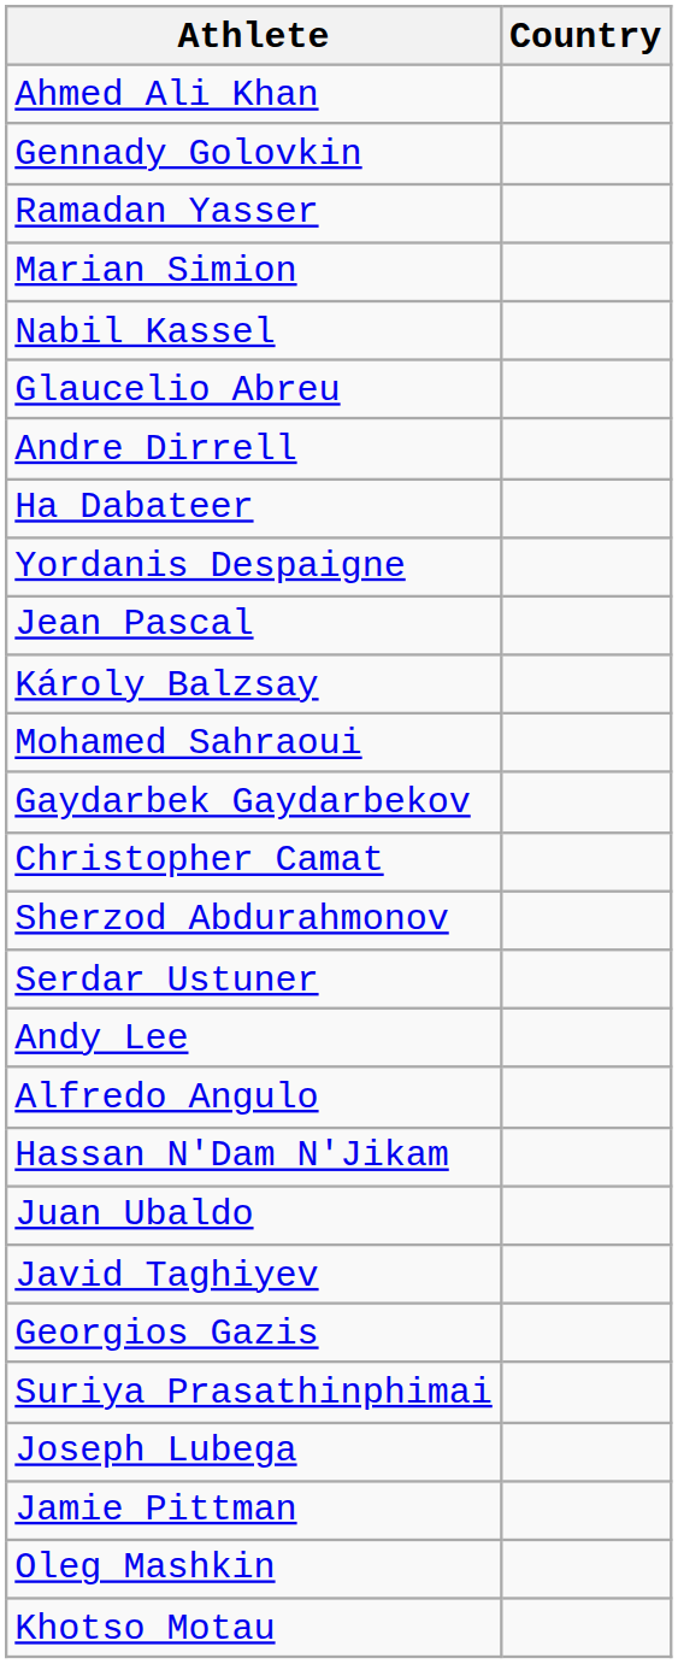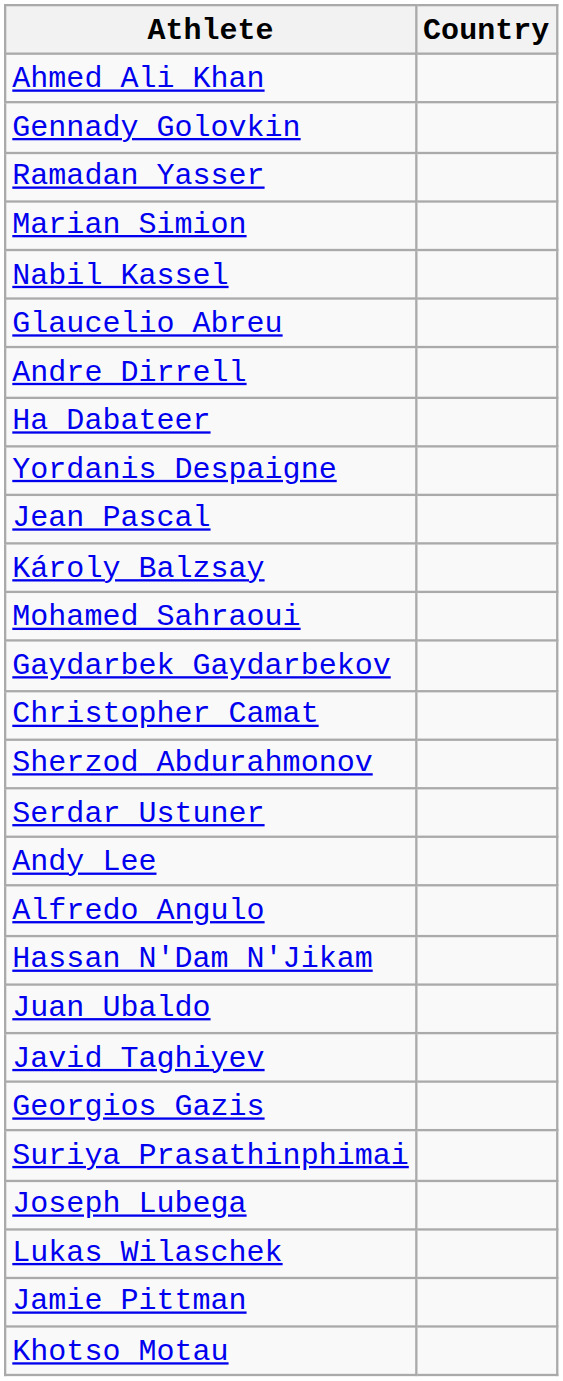+ row: Lukas Wilaschek
- row: Oleg Mashkin
